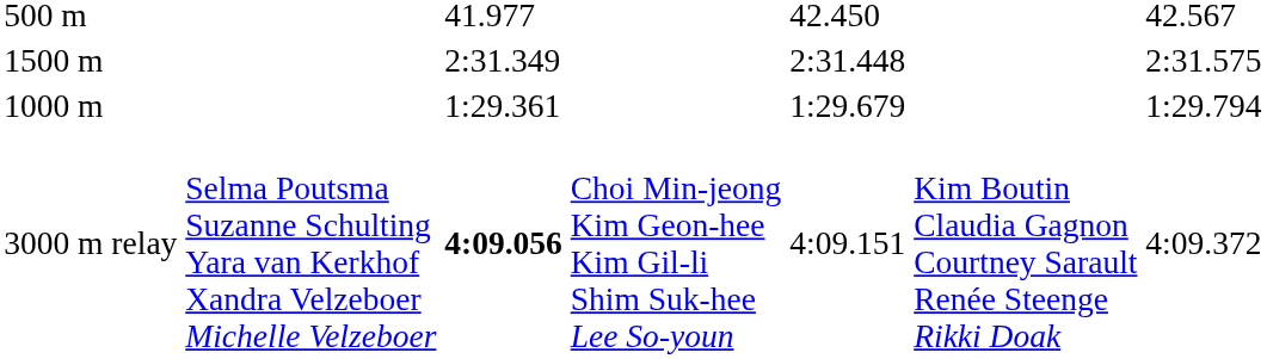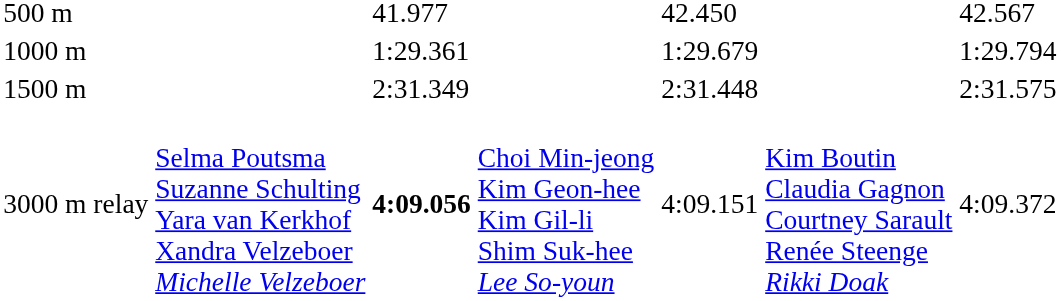rows swapped: 1000 m <-> 1500 m
